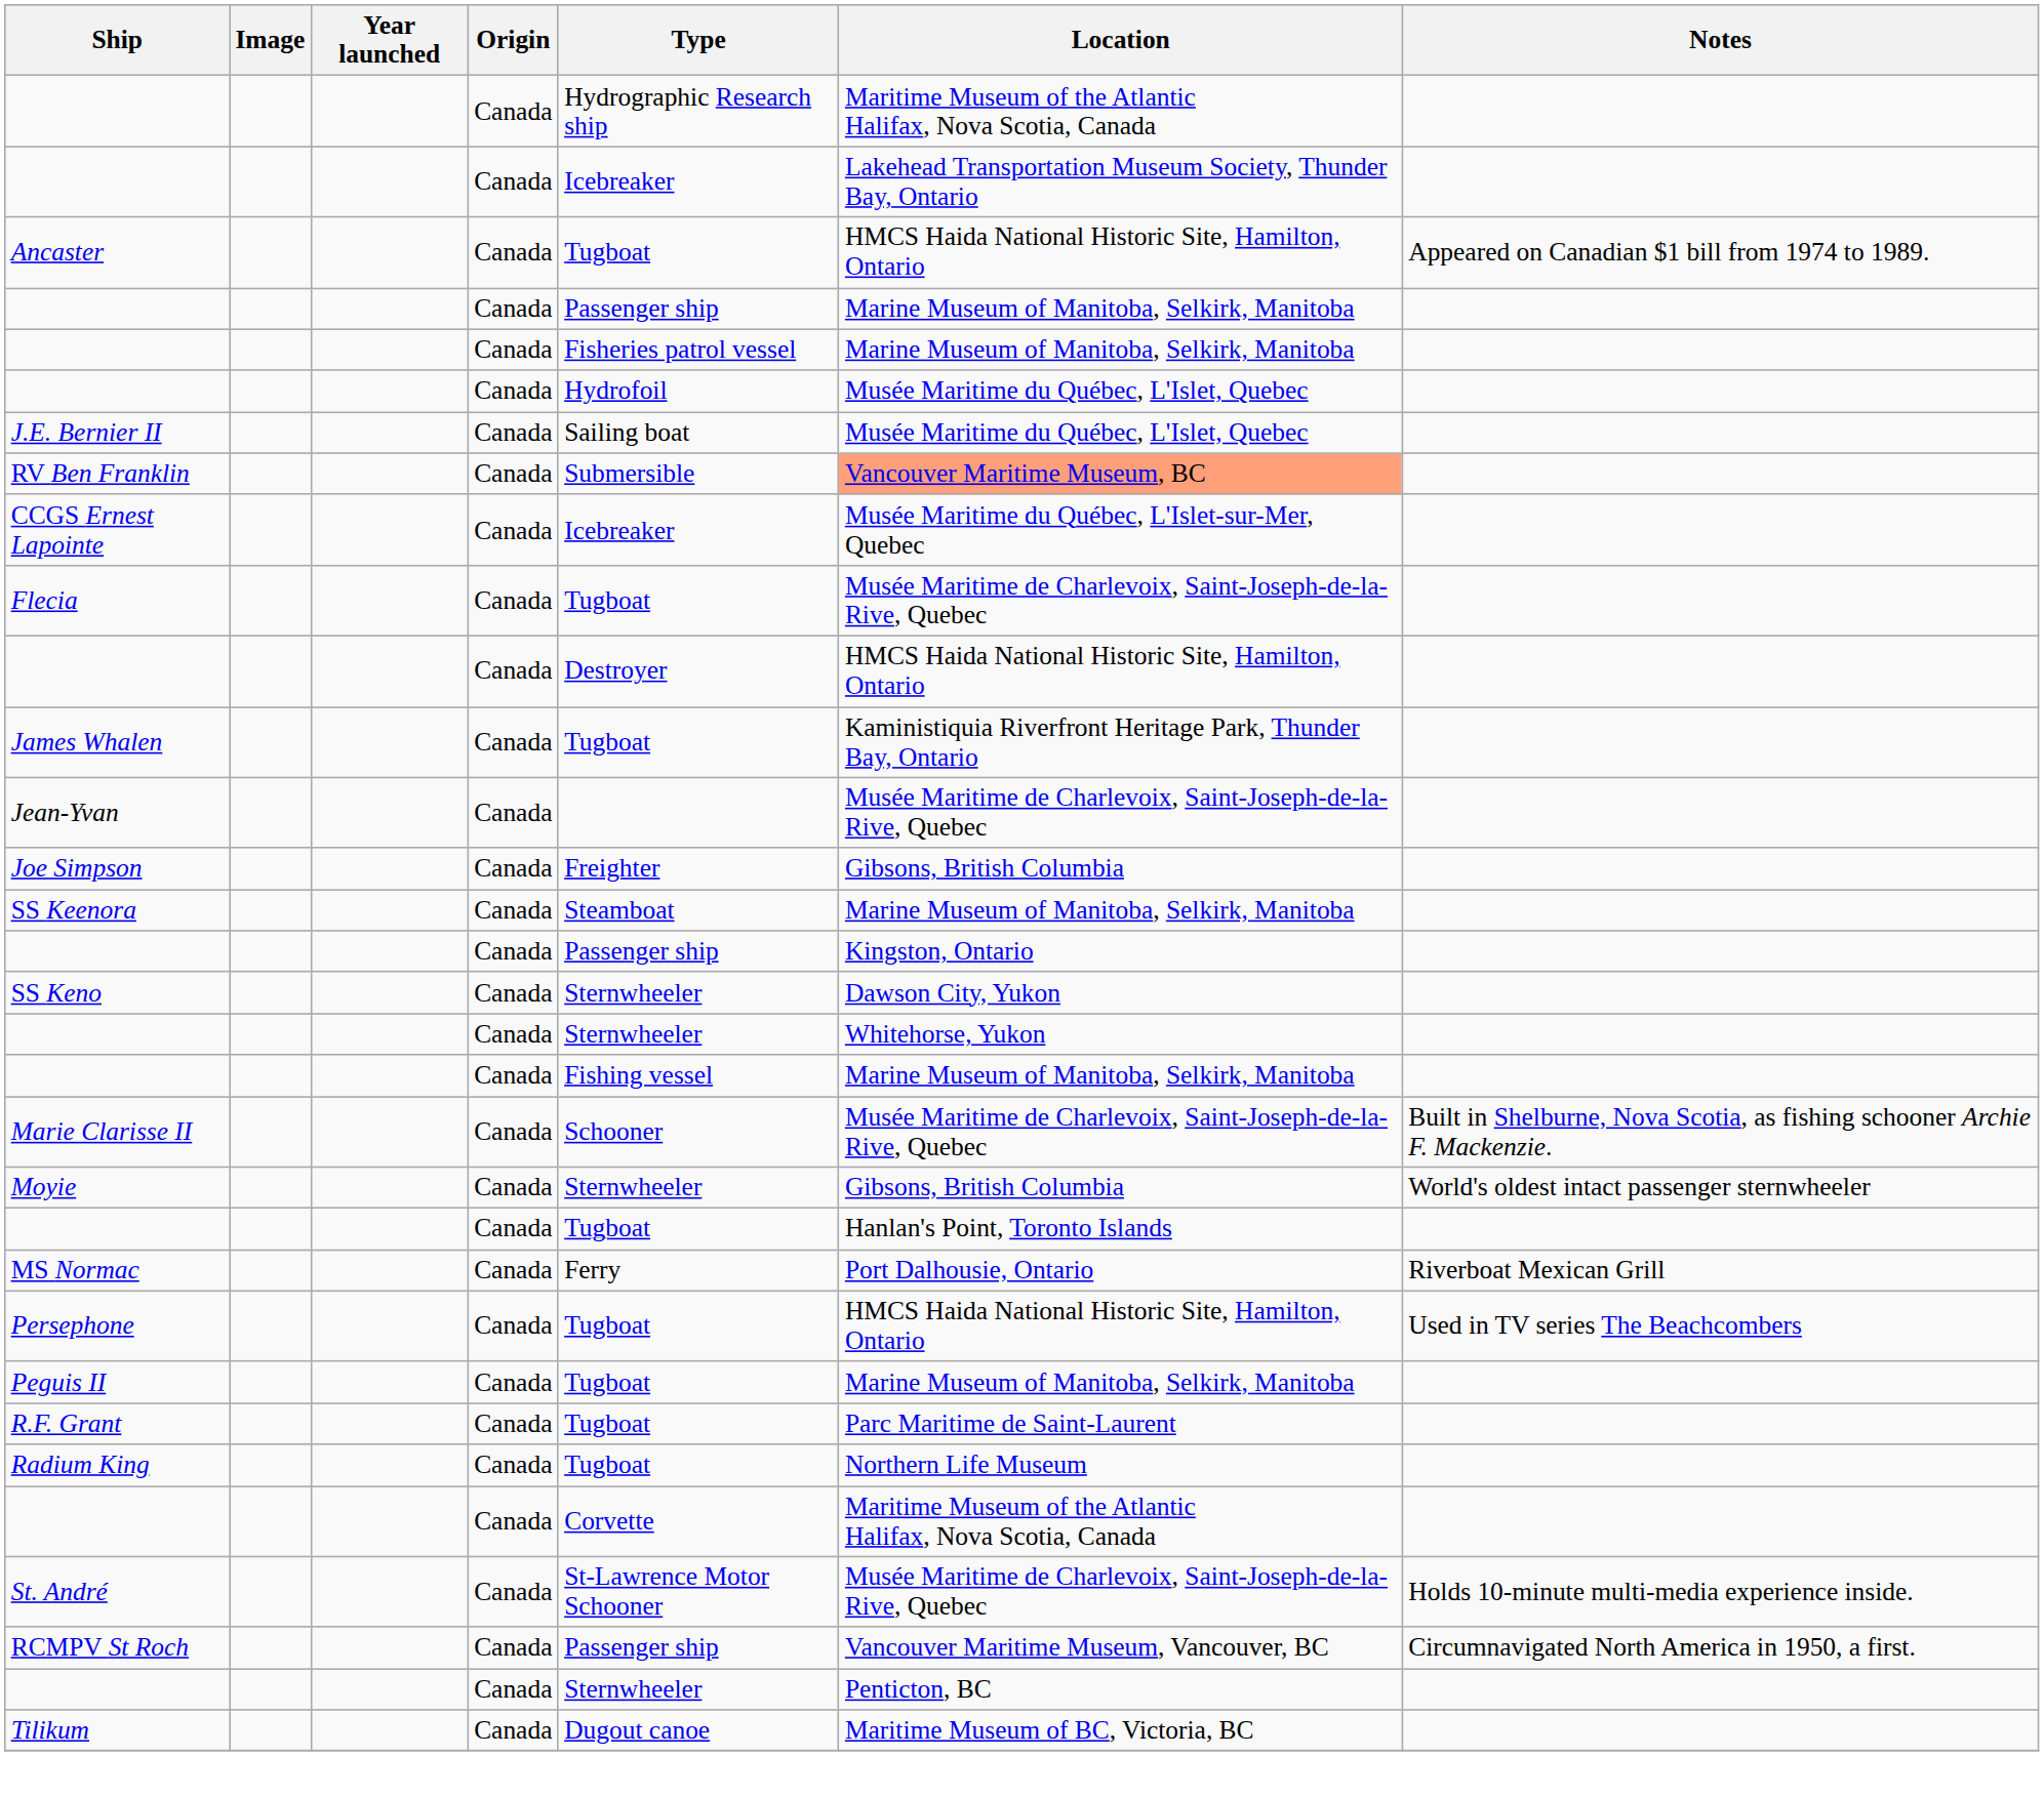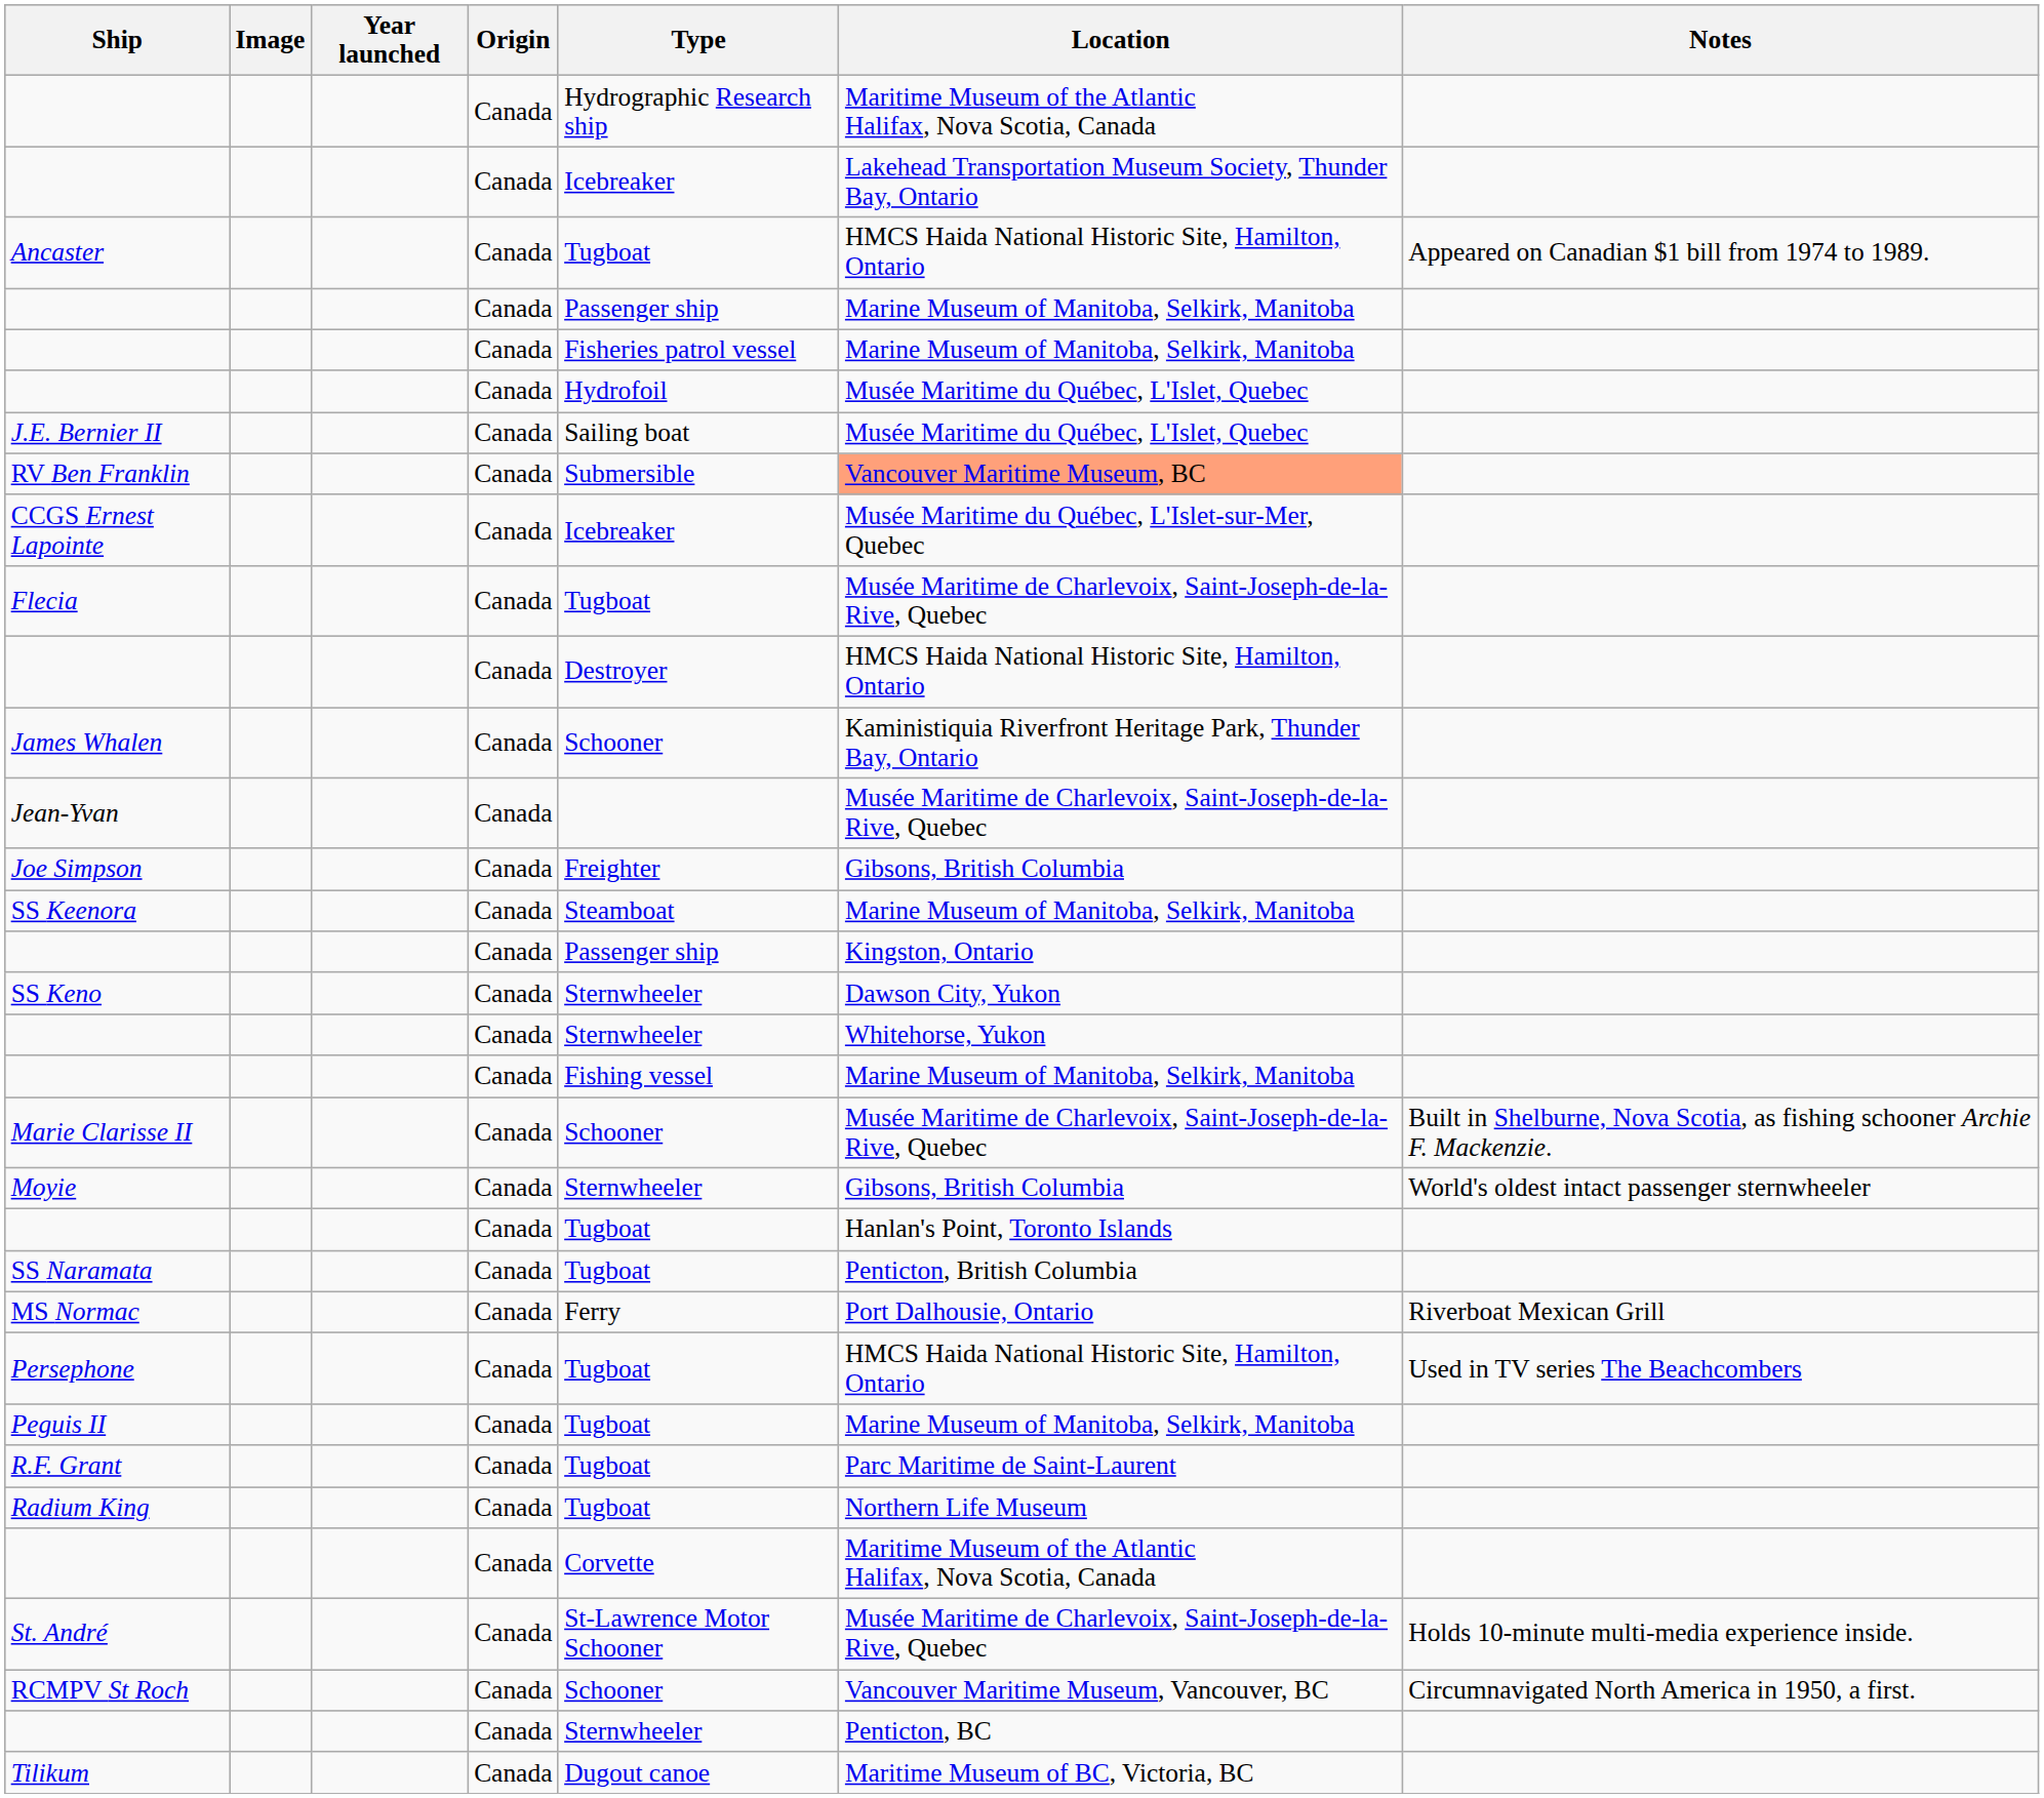James Whalen | Type: Tugboat -> Schooner
+ row: SS Naramata | Canada | Tugboat | Penticton, British Columbia
RCMPV St Roch | Type: Passenger ship -> Schooner
